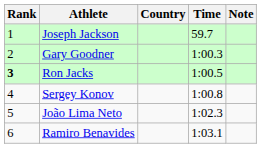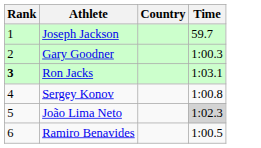- column: Note
Ron Jacks | Time: 1:00.5 -> 1:03.1
João Lima Neto | Time: no background -> lightgrey background
Ramiro Benavides | Time: 1:03.1 -> 1:00.5
